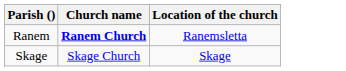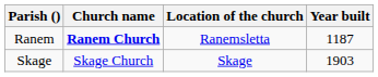+ column: Year built | 1187 | 1903
